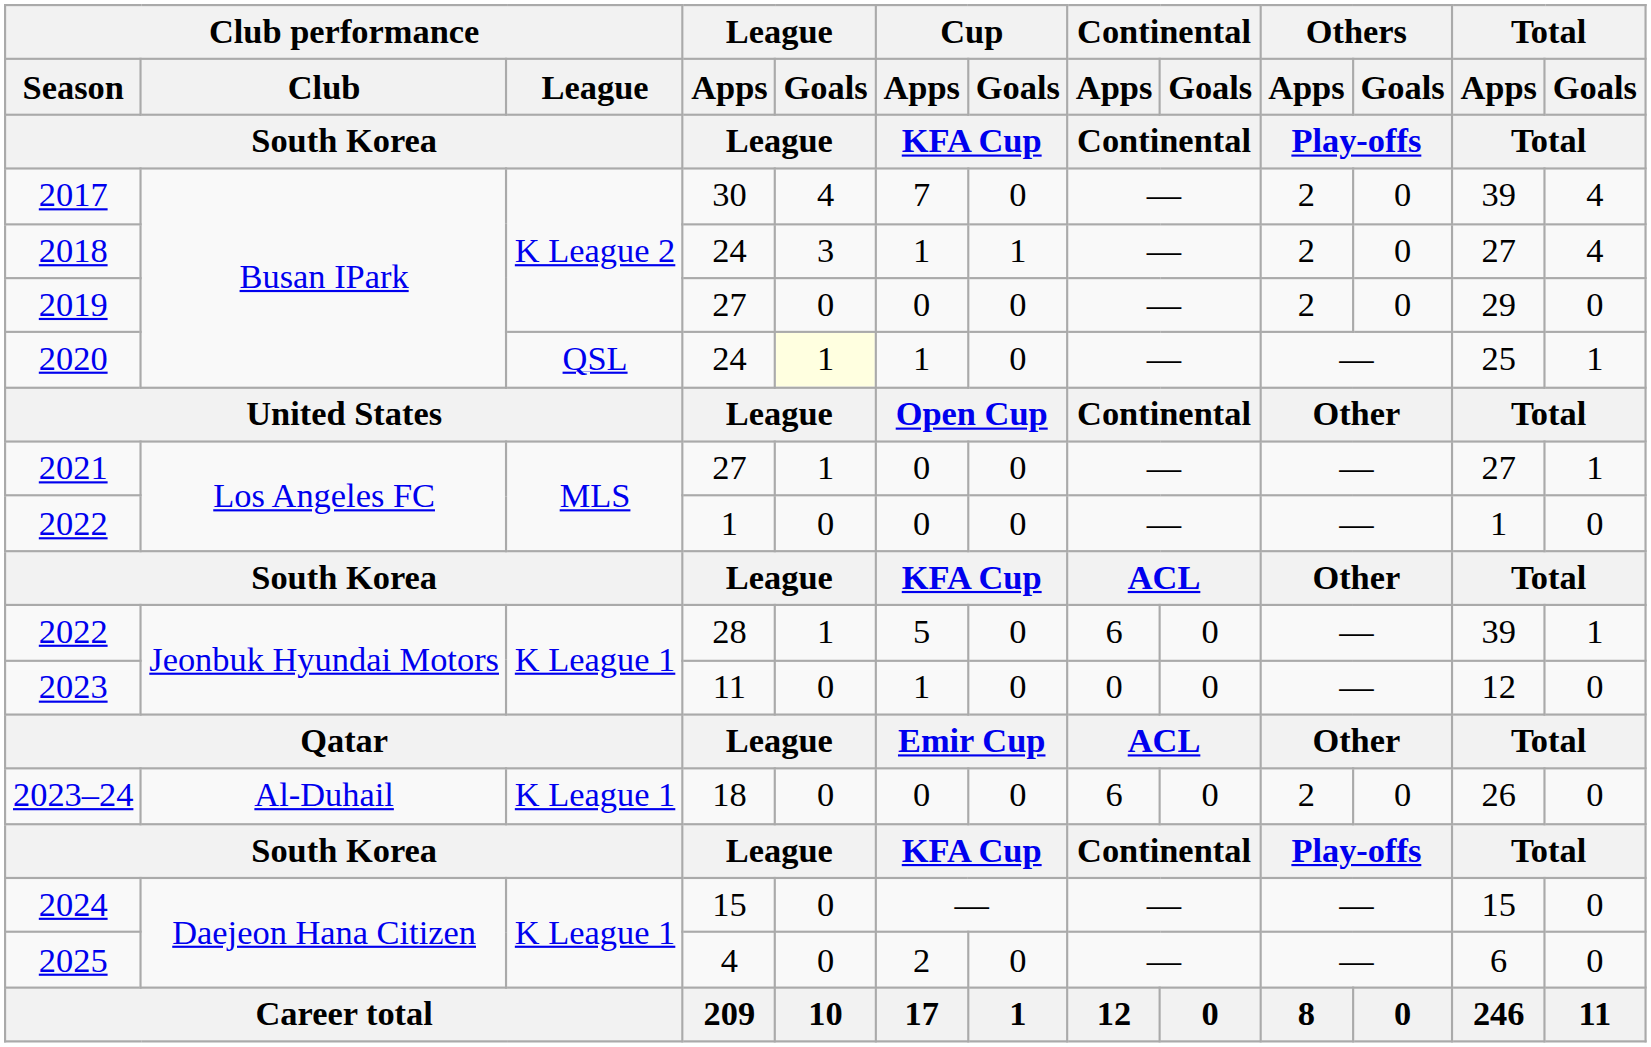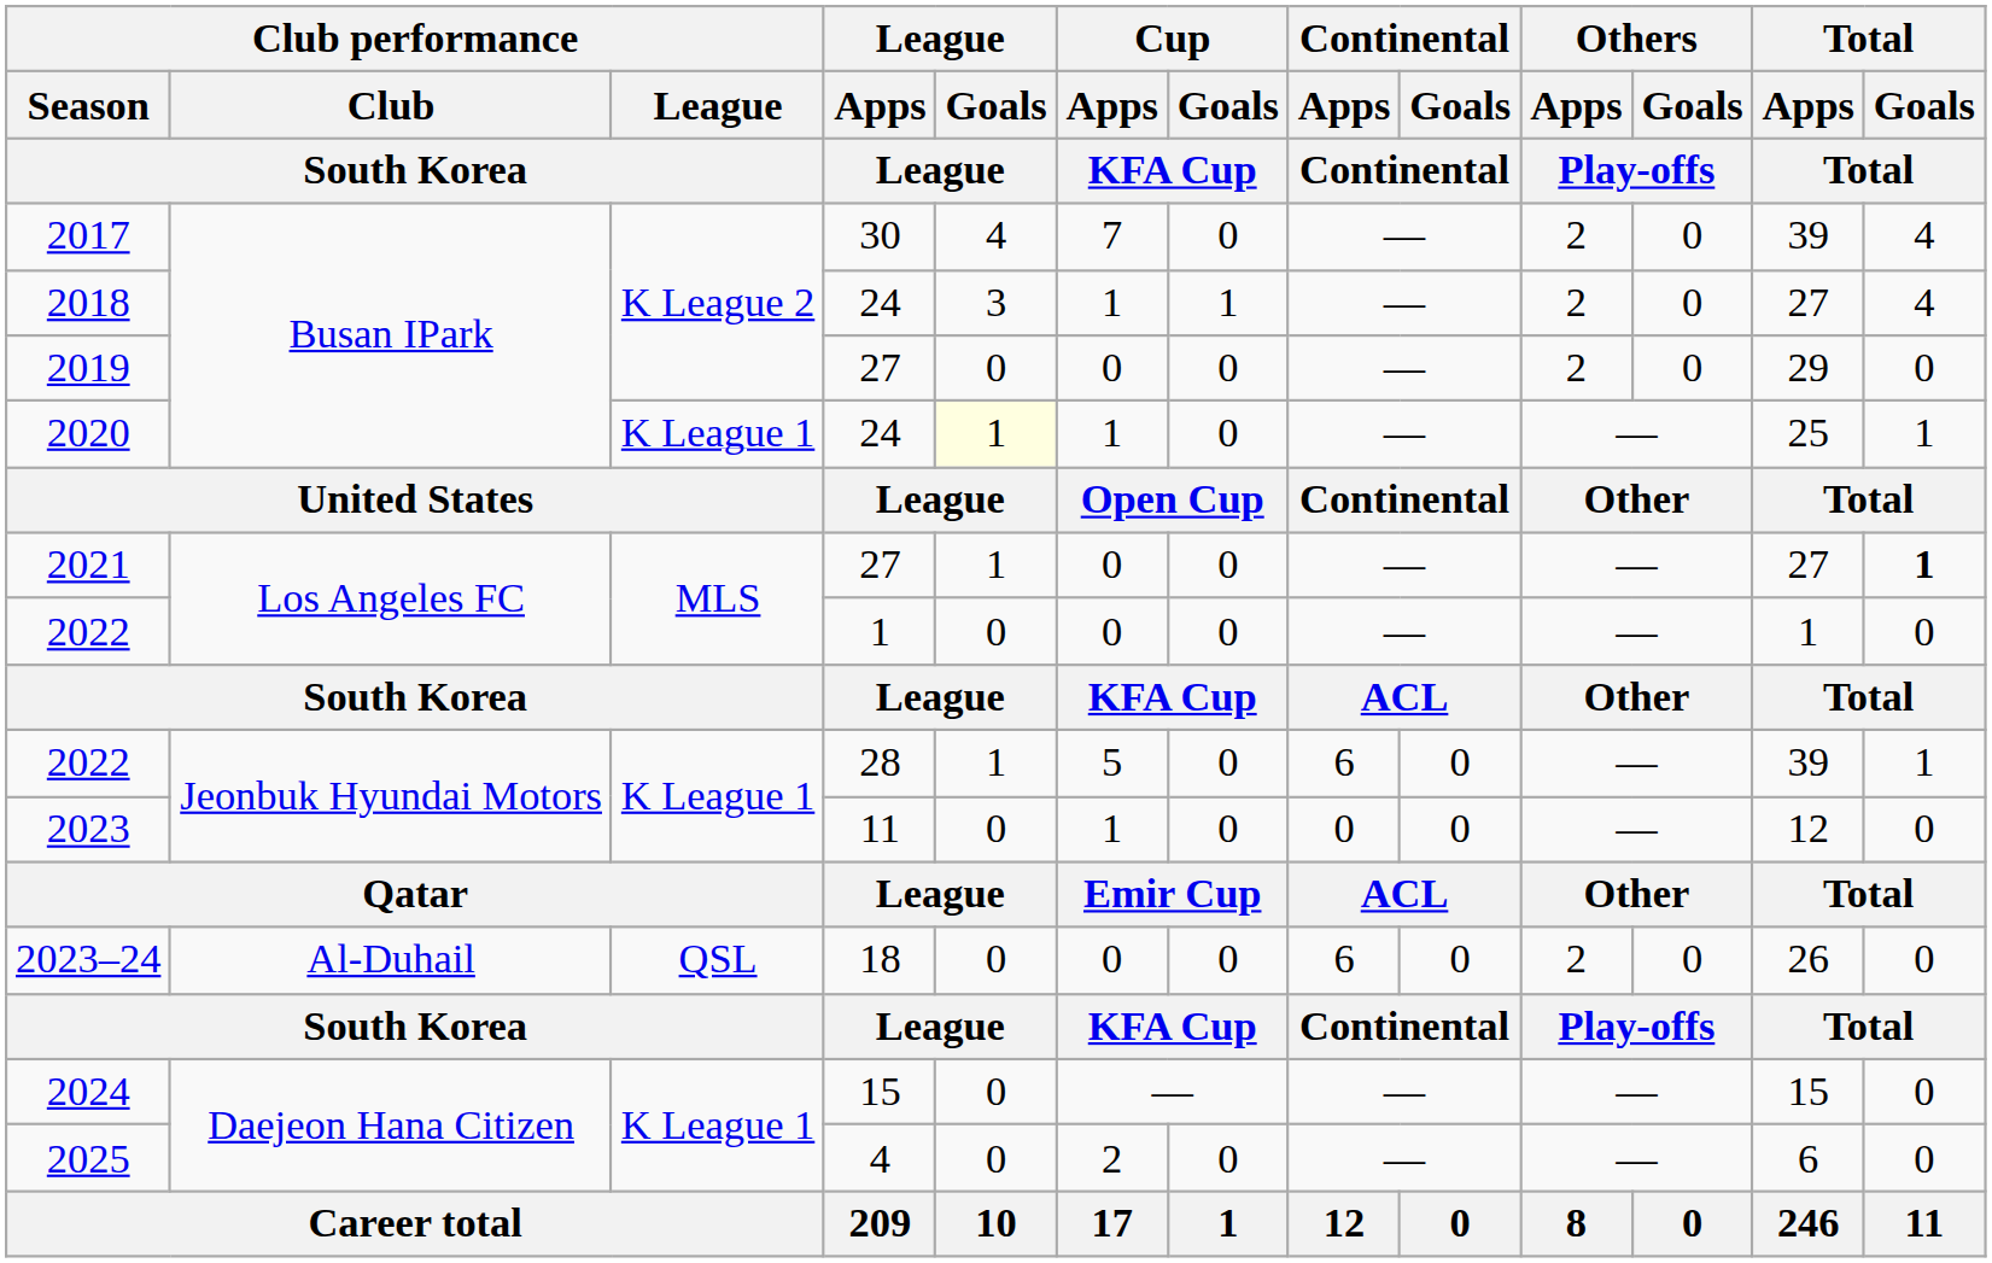2020 | Club performance / League / South Korea: QSL -> K League 1
2021 | Total / Goals / Total: normal -> bold
2023–24 | Club performance / League / South Korea: K League 1 -> QSL
